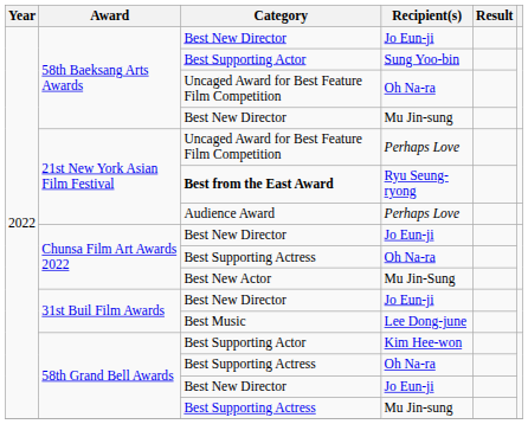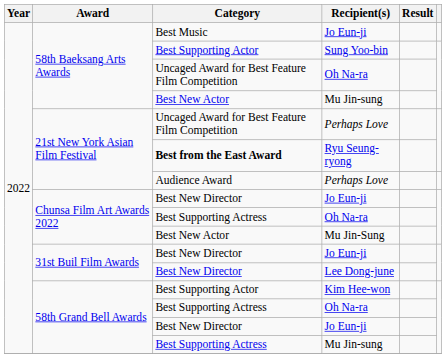58th Baeksang Arts Awards / Jo Eun-ji | Category: Best New Director -> Best Music
58th Baeksang Arts Awards / Mu Jin-sung | Category: Best New Director -> Best New Actor
Lee Dong-june | Category: Best Music -> Best New Director
